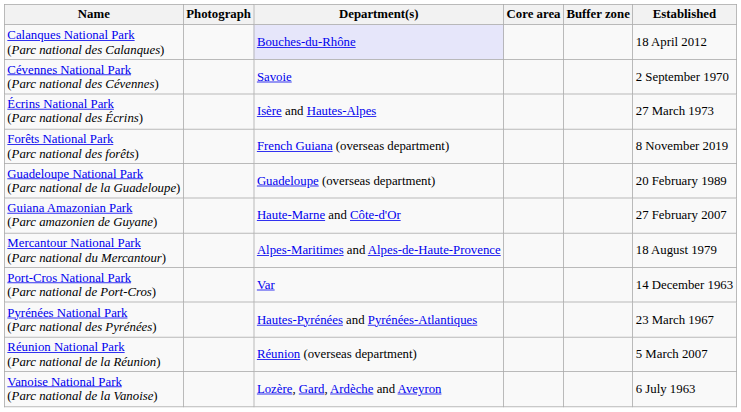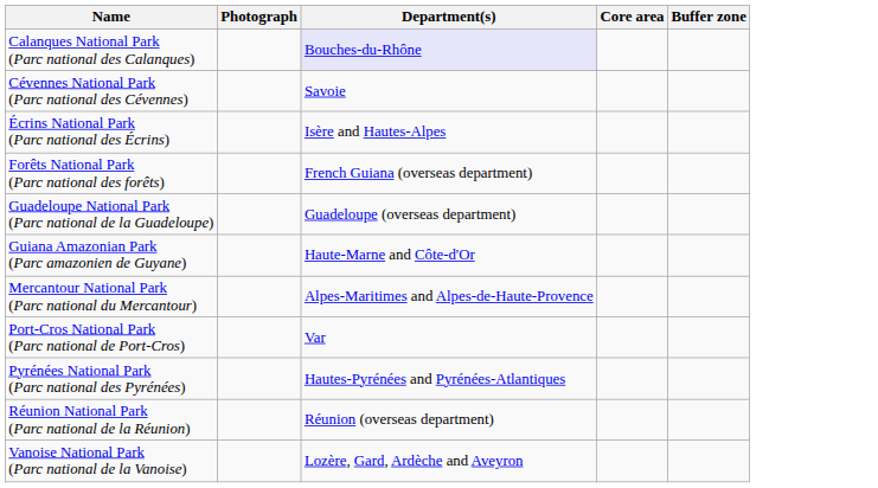- column: Established | 18 April 2012 | 2 September 1970 | 27 March 1973 | 8 November 2019 | 20 February 1989 | 27 February 2007 | 18 August 1979 | 14 December 1963 | 23 March 1967 | 5 March 2007 | 6 July 1963
